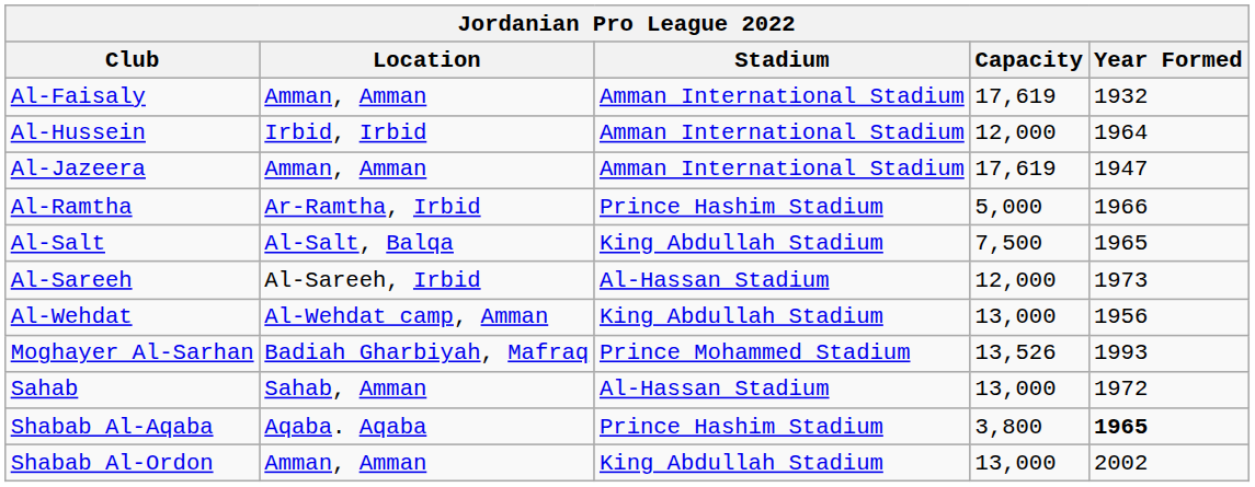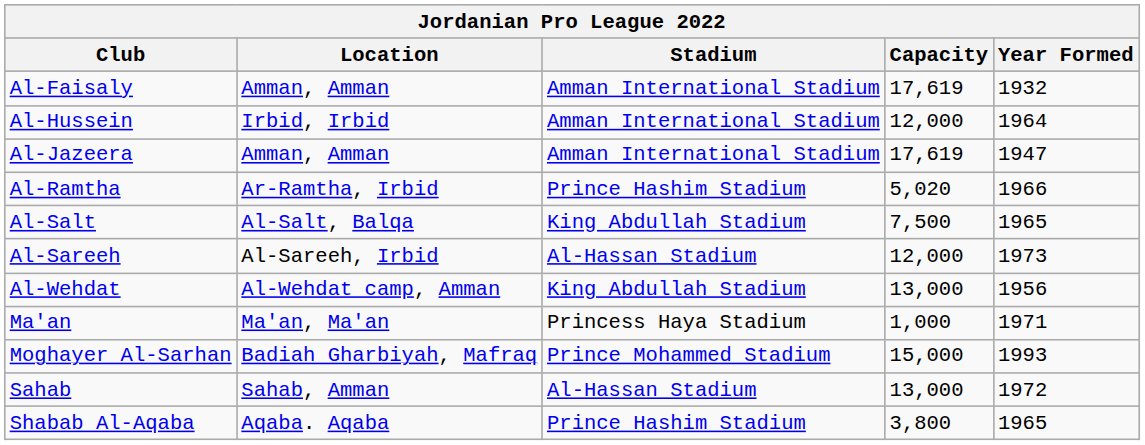Al-Ramtha | Capacity: 5,000 -> 5,020
+ row: Ma'an | Ma'an, Ma'an | Princess Haya Stadium | 1,000 | 1971
Moghayer Al-Sarhan | Capacity: 13,526 -> 15,000
Shabab Al-Aqaba | Year Formed: bold -> normal
- row: Shabab Al-Ordon | Amman, Amman | King Abdullah Stadium | 13,000 | 2002
